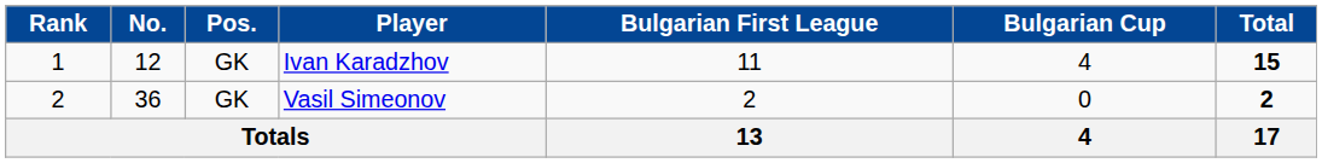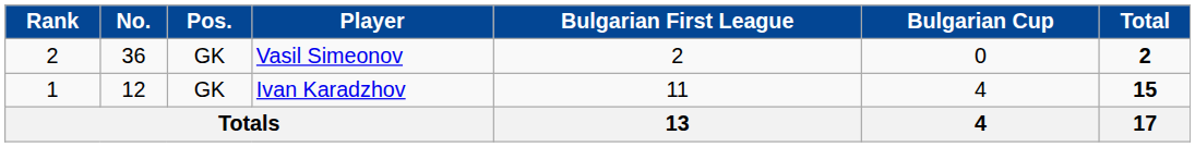rows swapped: Ivan Karadzhov <-> Vasil Simeonov
